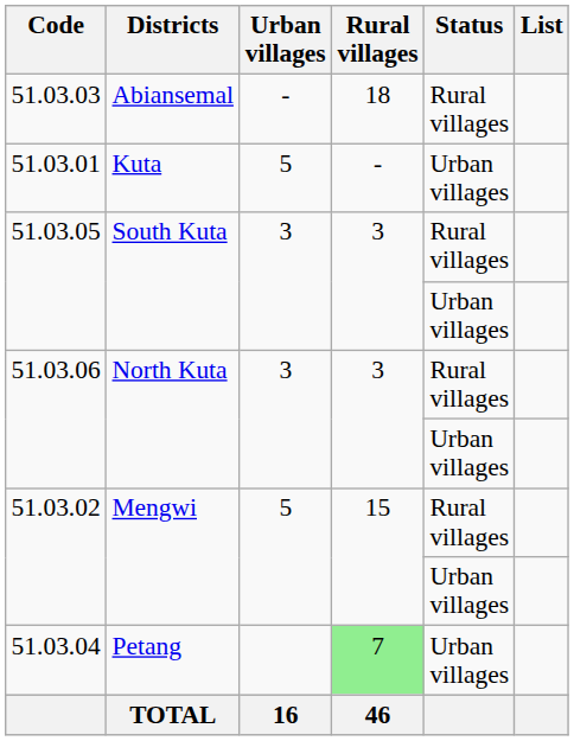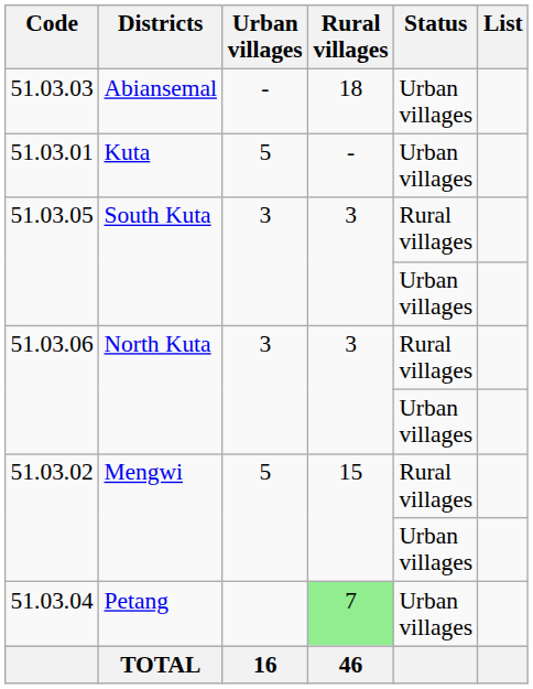51.03.03 | Status: Rural villages -> Urban villages
